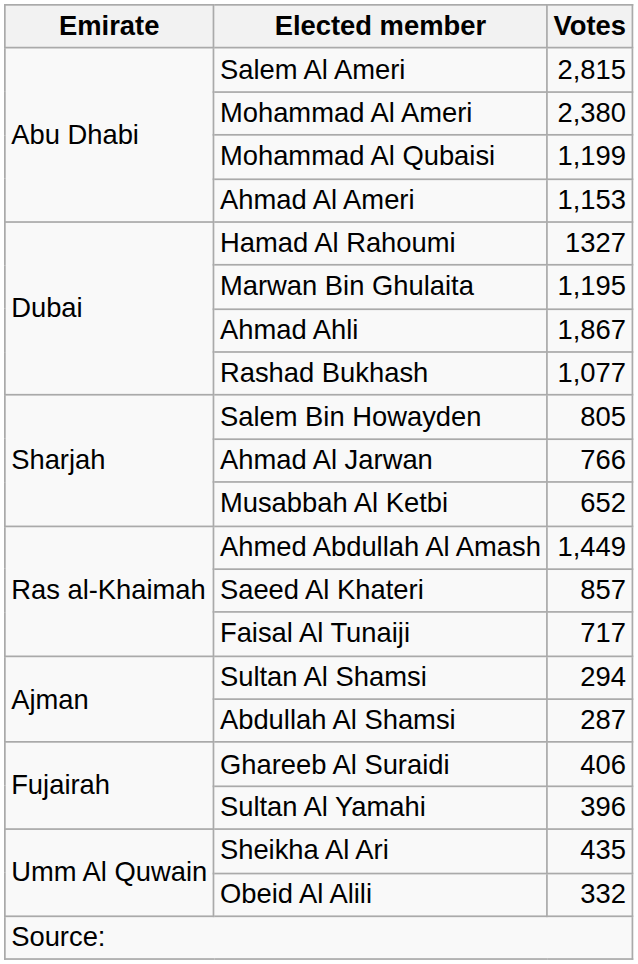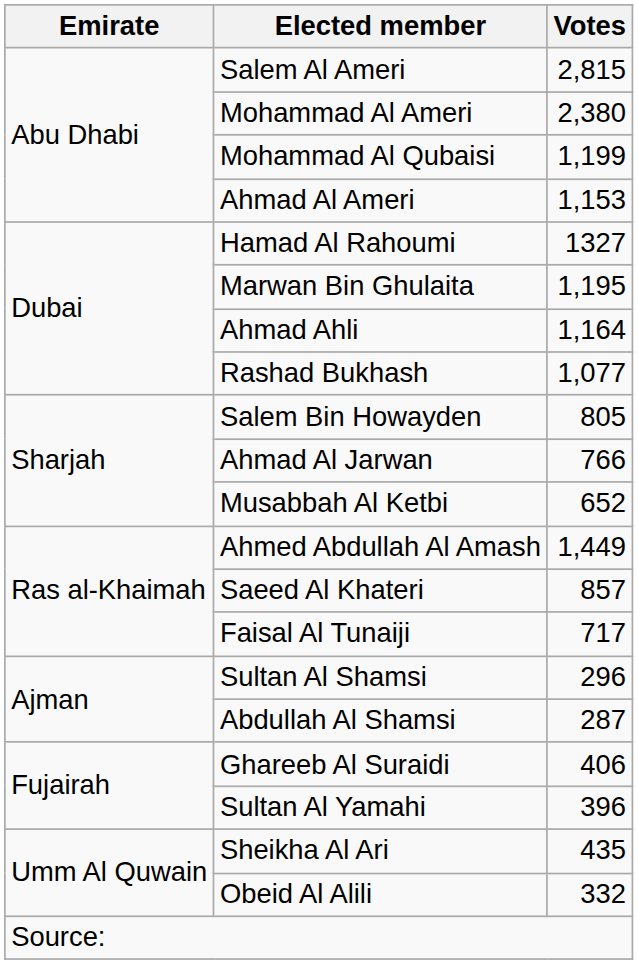Ahmad Ahli | Votes: 1,867 -> 1,164
Sultan Al Shamsi | Votes: 294 -> 296
